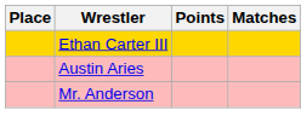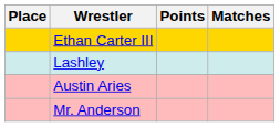+ row: Lashley
